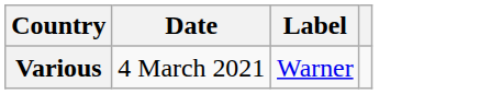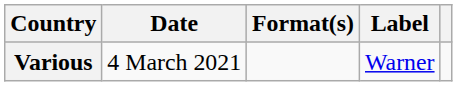+ column: Format(s)
